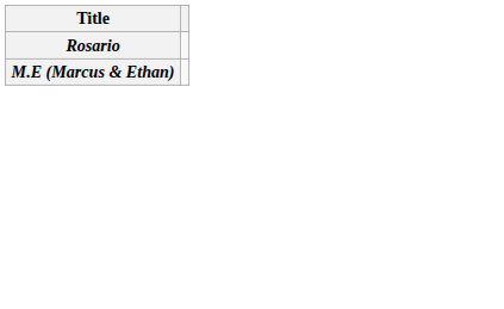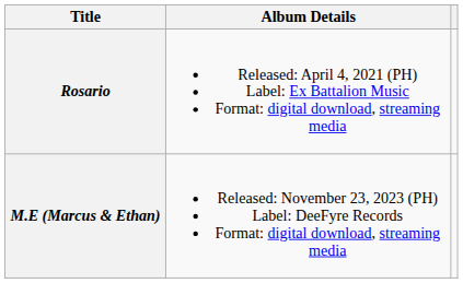+ column: Album Details | Released: April 4, 2021 (PH) Label: Ex Battalion Music Format: digital download, streaming media | Released: November 23, 2023 (PH) Label: DeeFyre Records Format: digital download, streaming media
